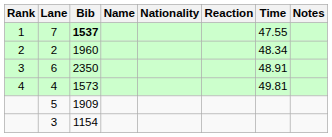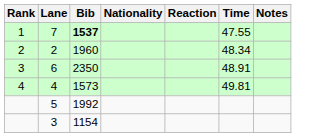- column: Name
5 | Bib: 1909 -> 1992
